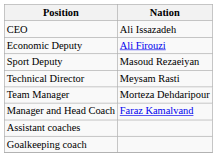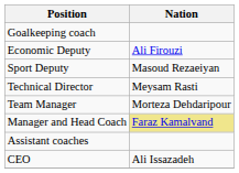rows swapped: CEO <-> Goalkeeping coach
Manager and Head Coach | Nation: no background -> khaki background
